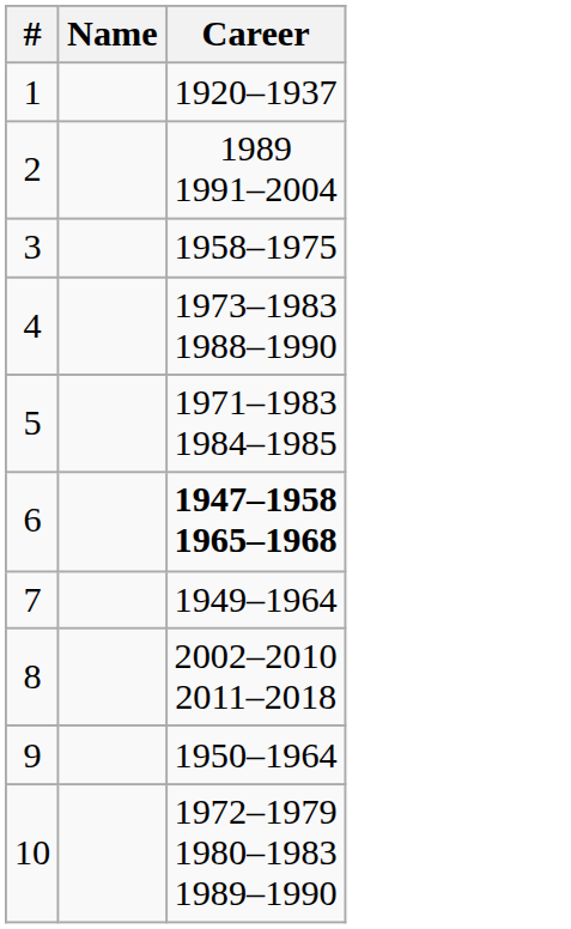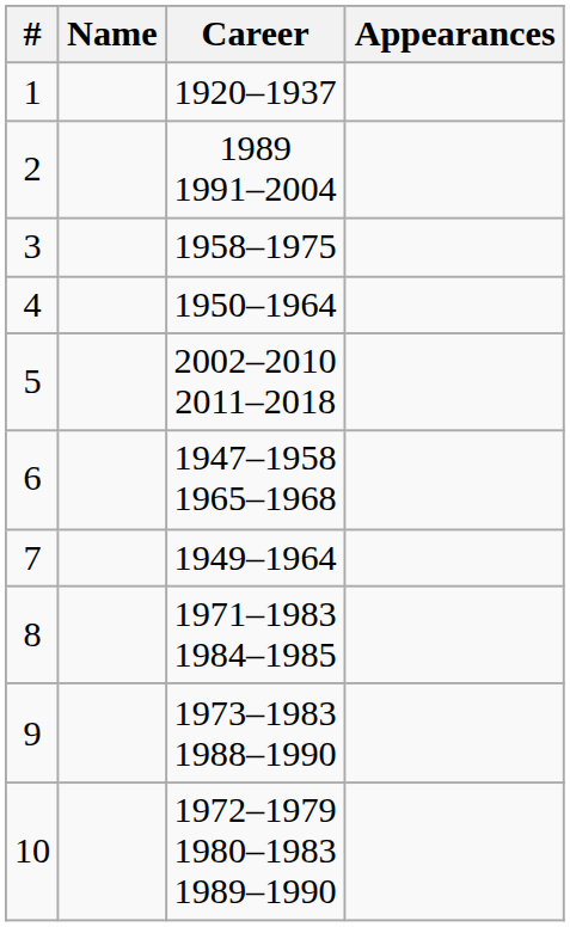+ column: Appearances
4 | Career: 1973–1983 1988–1990 -> 1950–1964
5 | Career: 1971–1983 1984–1985 -> 2002–2010 2011–2018
6 | Career: bold -> normal
8 | Career: 2002–2010 2011–2018 -> 1971–1983 1984–1985
9 | Career: 1950–1964 -> 1973–1983 1988–1990
